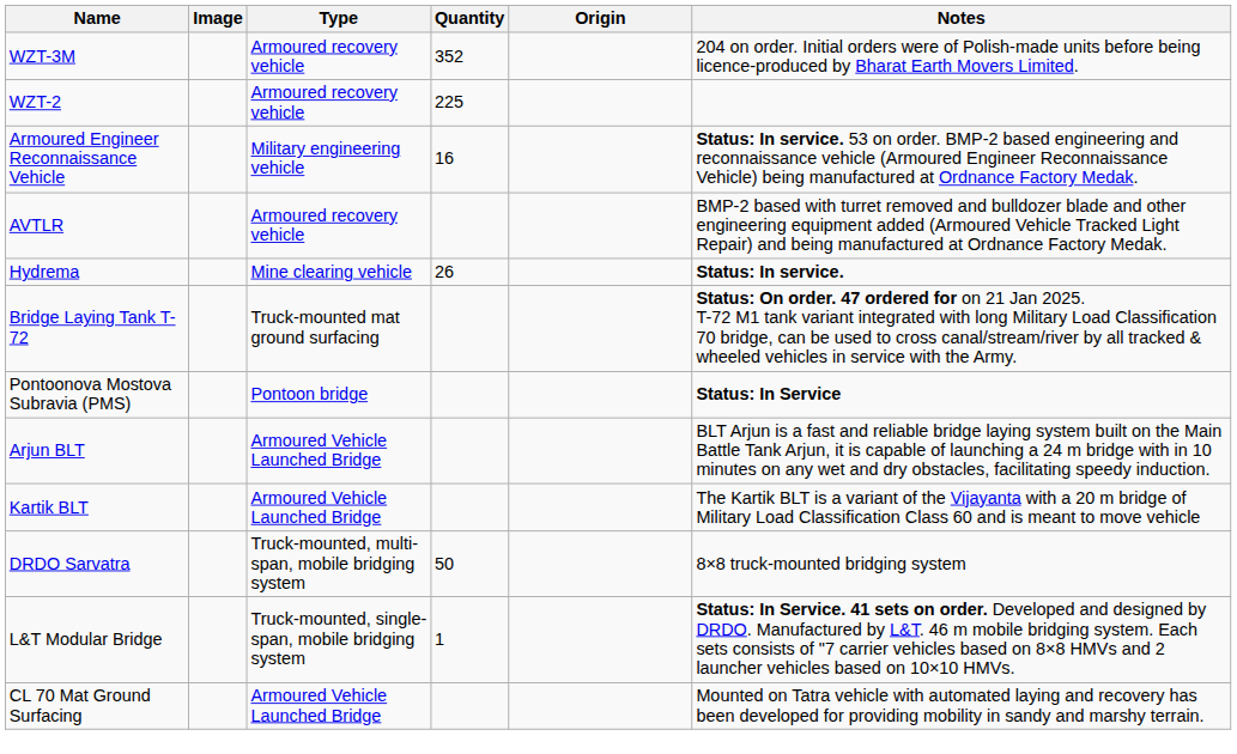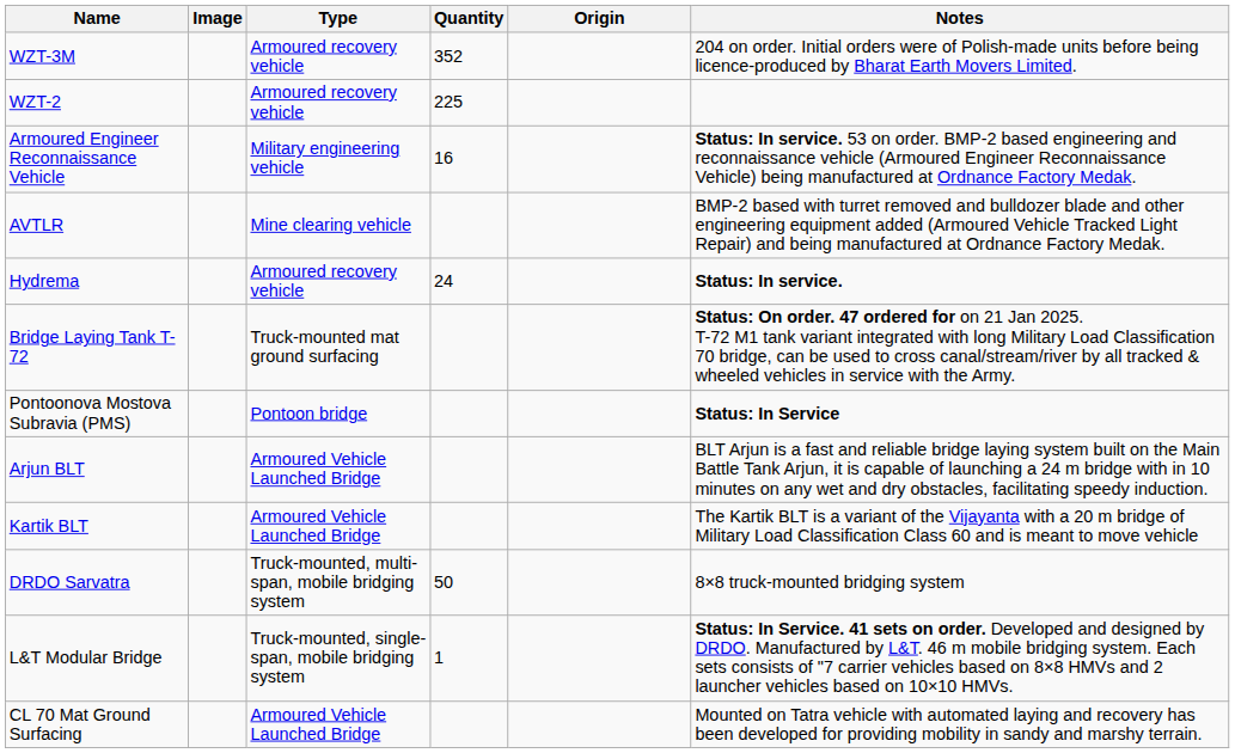AVTLR | Type: Armoured recovery vehicle -> Mine clearing vehicle
Hydrema | Type: Mine clearing vehicle -> Armoured recovery vehicle
Hydrema | Quantity: 26 -> 24
